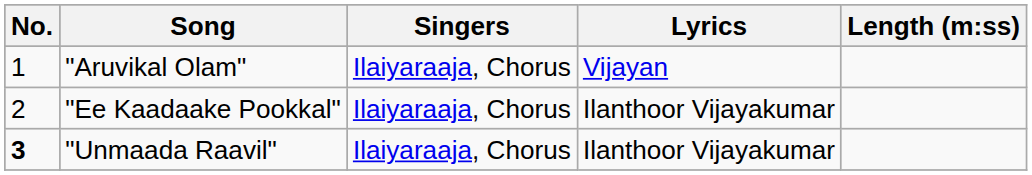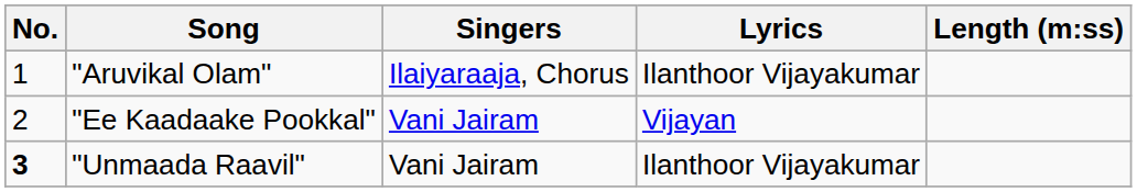"Aruvikal Olam" | Lyrics: Vijayan -> Ilanthoor Vijayakumar
"Ee Kaadaake Pookkal" | Singers: Ilaiyaraaja, Chorus -> Vani Jairam
"Ee Kaadaake Pookkal" | Lyrics: Ilanthoor Vijayakumar -> Vijayan
"Unmaada Raavil" | Singers: Ilaiyaraaja, Chorus -> Vani Jairam
